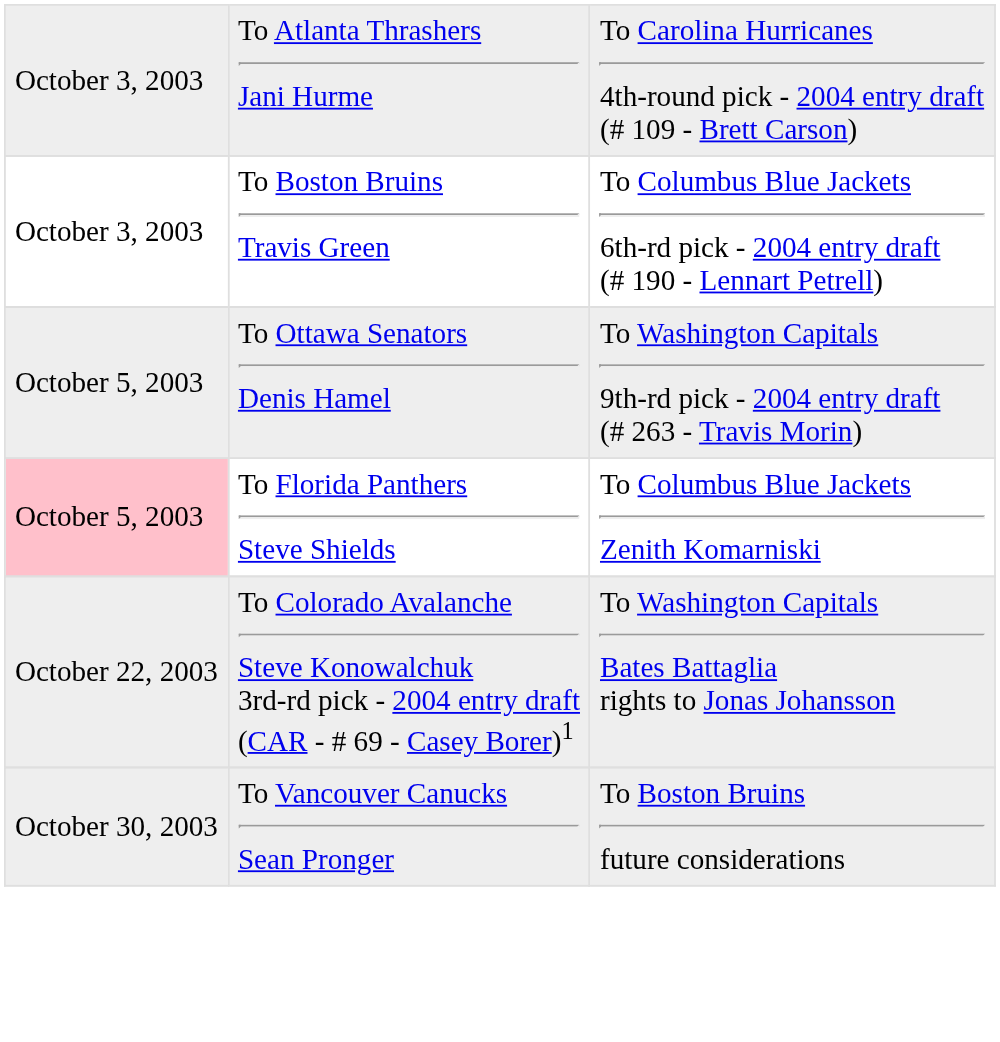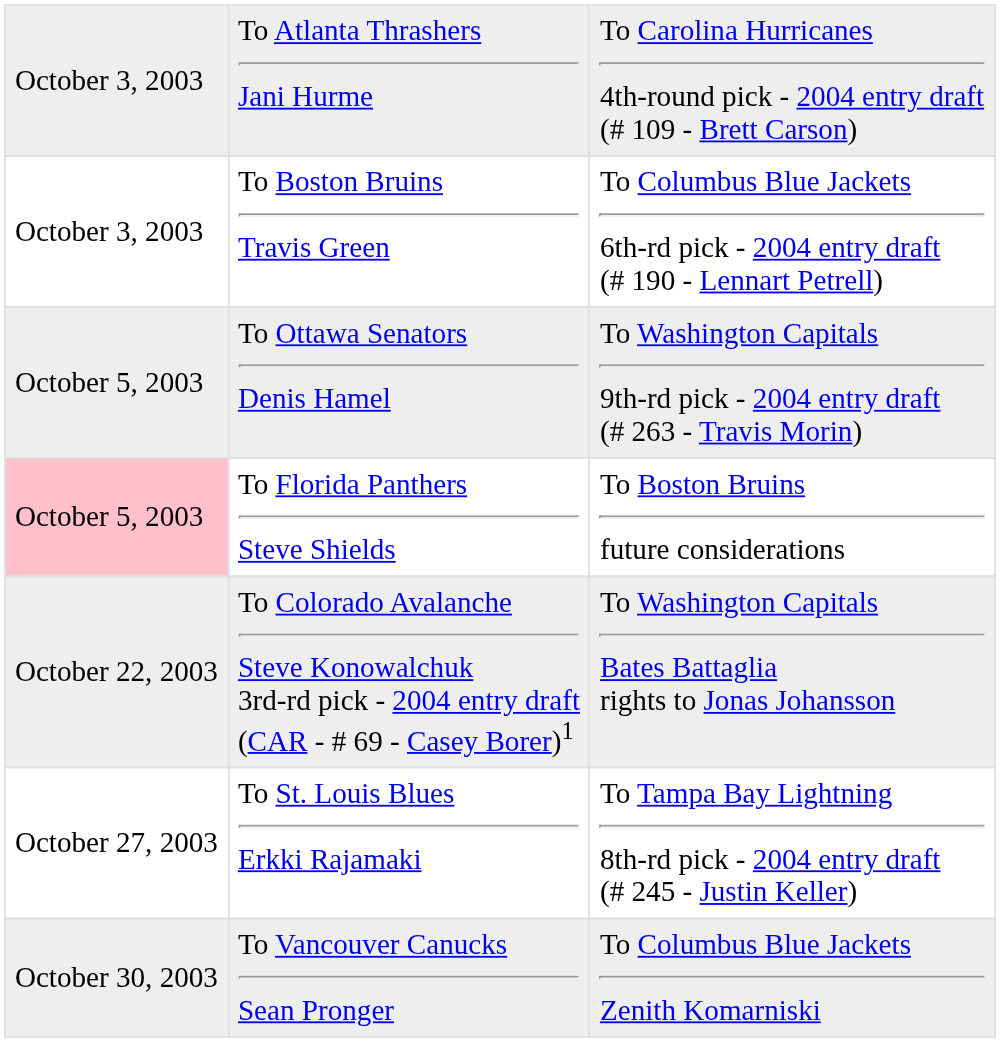To Florida Panthers Steve Shields | column 3: To Columbus Blue Jackets Zenith Komarniski -> To Boston Bruins future considerations
+ row: October 27, 2003 | To St. Louis Blues Erkki Rajamaki | To Tampa Bay Lightning 8th-rd pick - 2004 entry draft (# 245 - Justin Keller)
To Vancouver Canucks Sean Pronger | column 3: To Boston Bruins future considerations -> To Columbus Blue Jackets Zenith Komarniski
